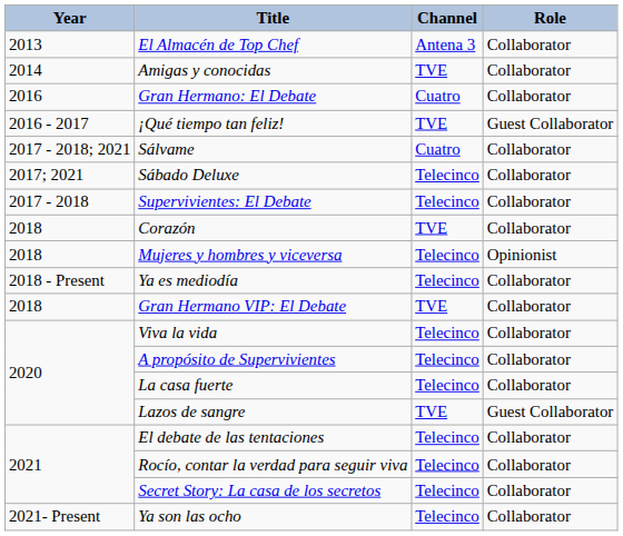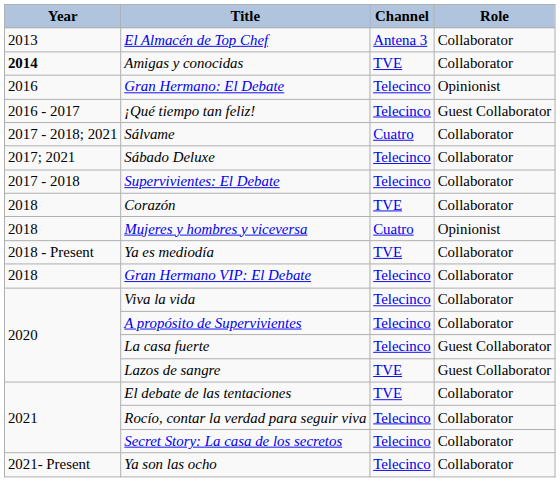Amigas y conocidas | Year: normal -> bold
Gran Hermano: El Debate | Channel: Cuatro -> Telecinco
Gran Hermano: El Debate | Role: Collaborator -> Opinionist
¡Qué tiempo tan feliz! | Channel: TVE -> Telecinco
Mujeres y hombres y viceversa | Channel: Telecinco -> Cuatro
Ya es mediodía | Channel: Telecinco -> TVE
Gran Hermano VIP: El Debate | Channel: TVE -> Telecinco
La casa fuerte | Role: Collaborator -> Guest Collaborator
El debate de las tentaciones | Channel: Telecinco -> TVE
